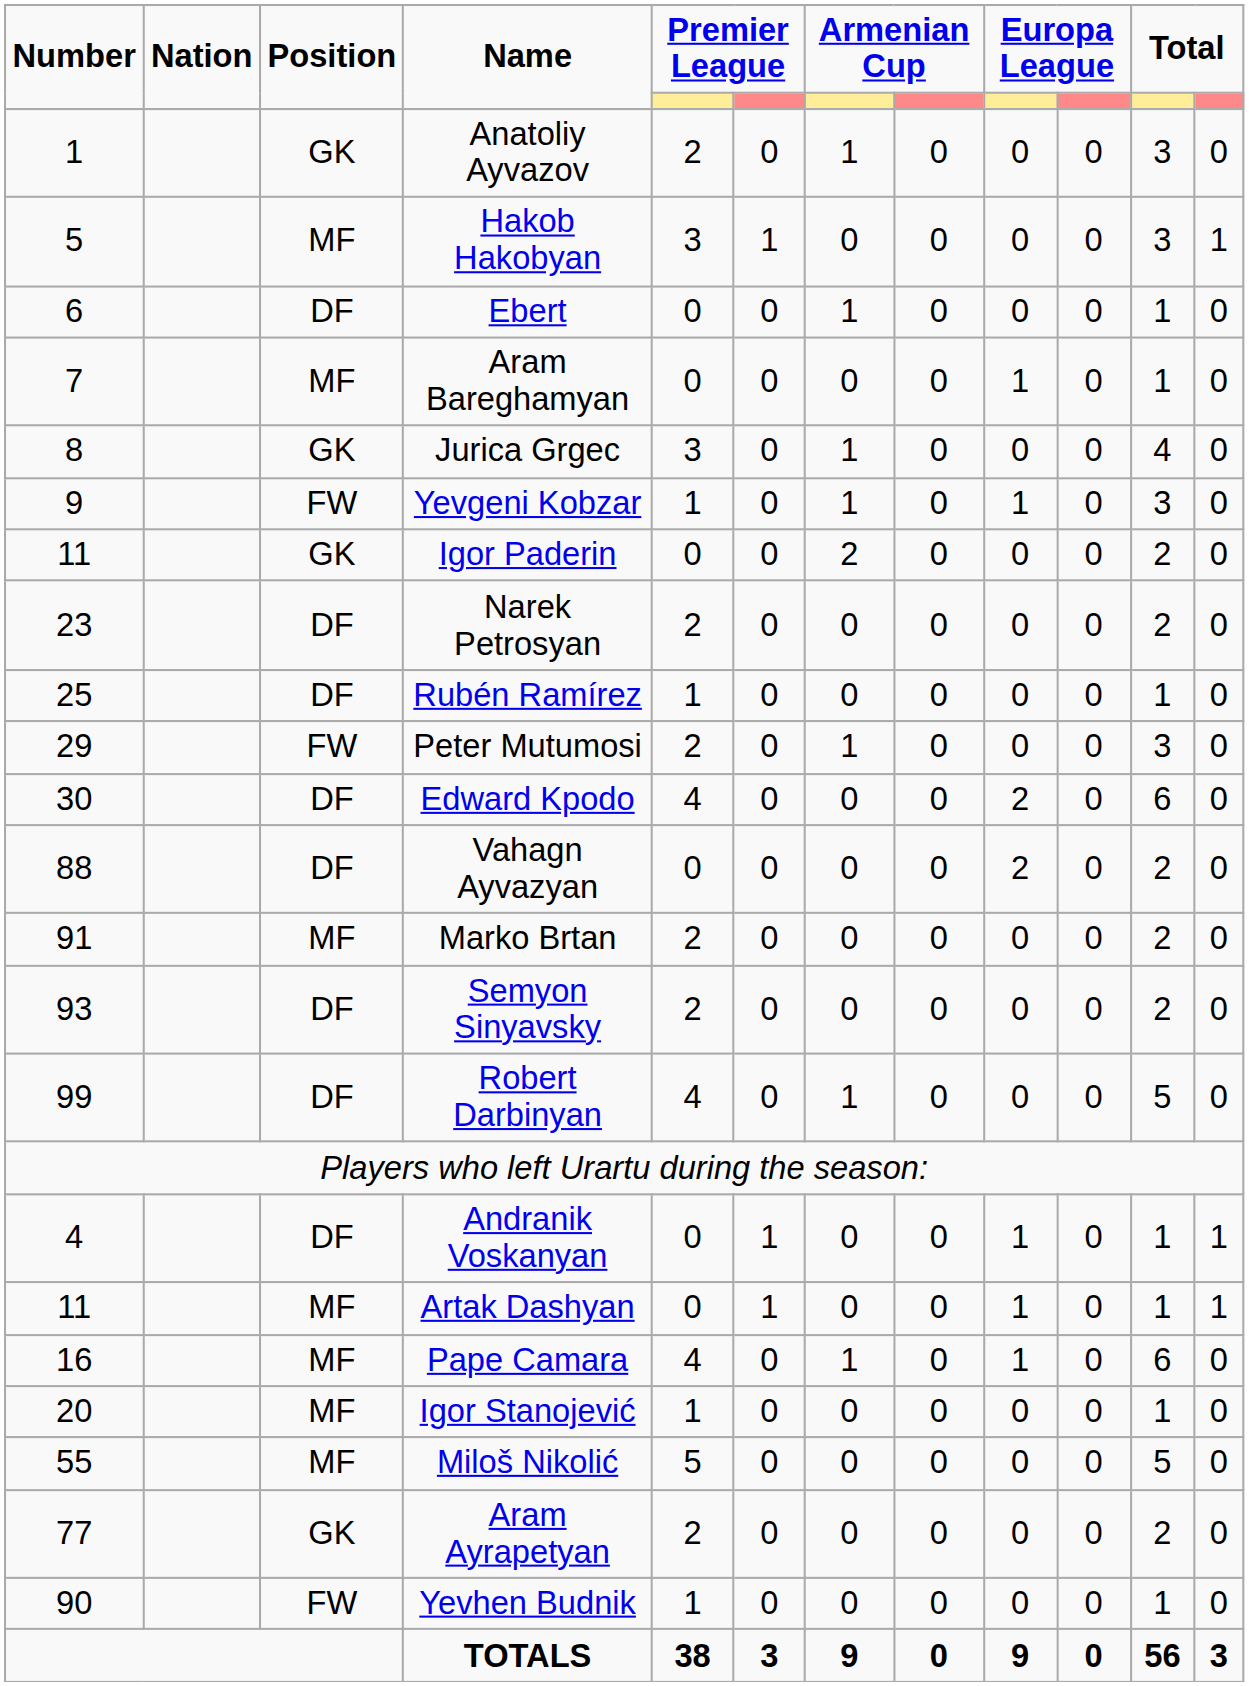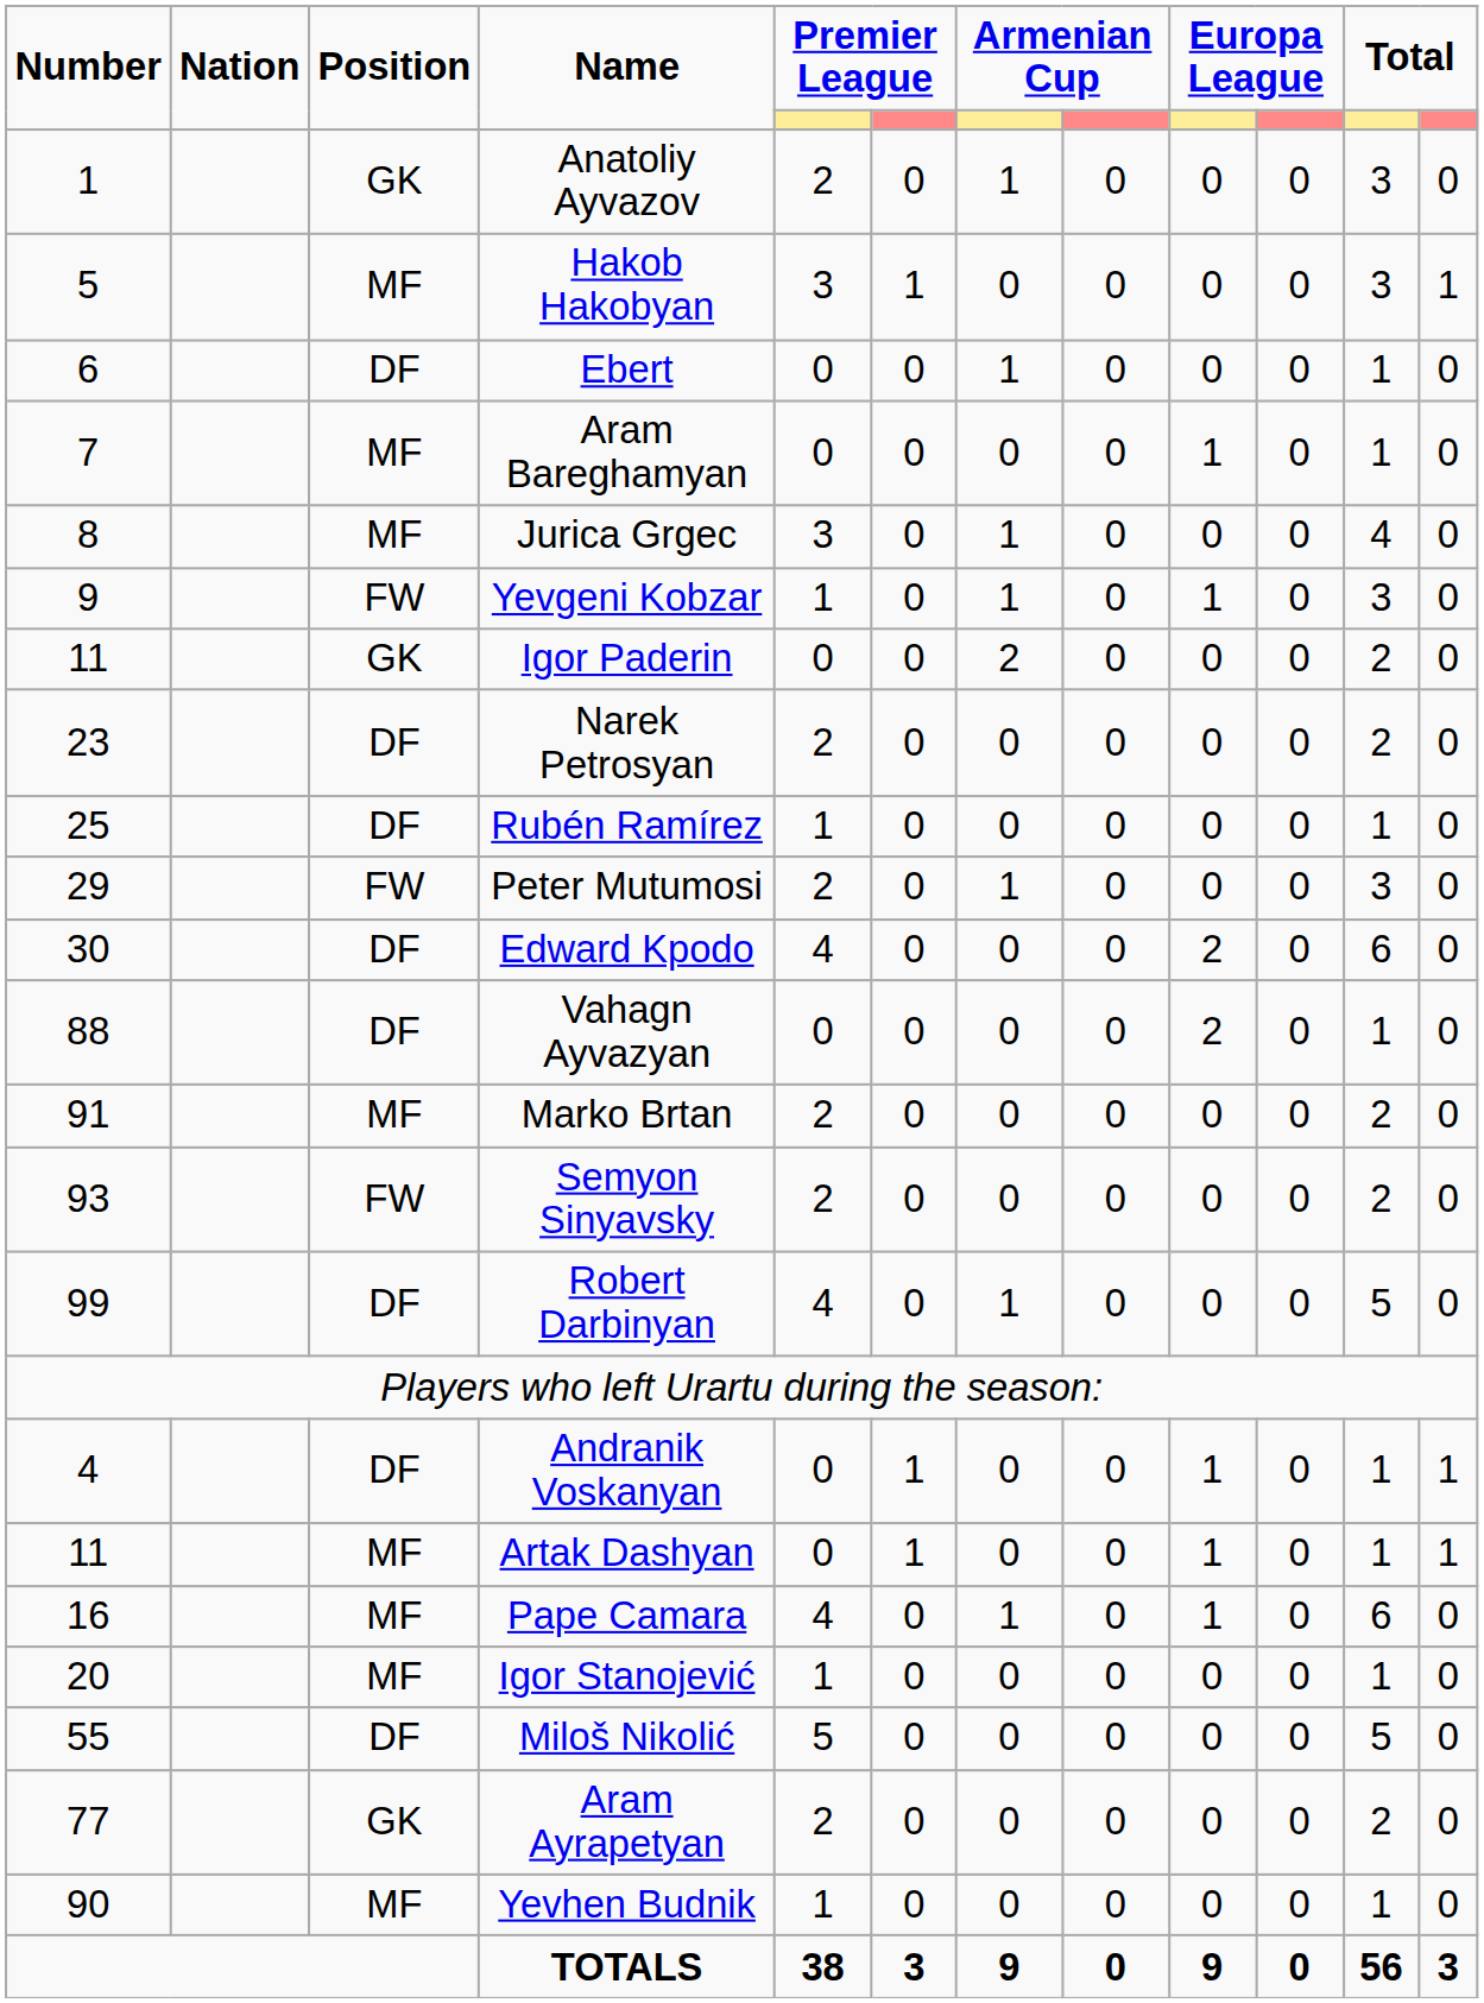Jurica Grgec | Position: GK -> MF
Vahagn Ayvazyan | column 11: 2 -> 1
Semyon Sinyavsky | Position: DF -> FW
Miloš Nikolić | Position: MF -> DF
Yevhen Budnik | Position: FW -> MF
